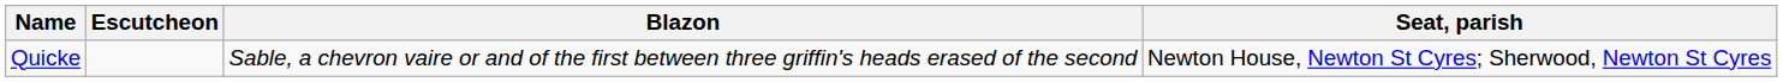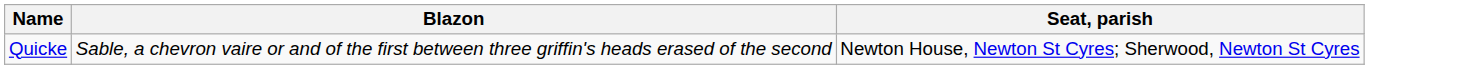- column: Escutcheon
